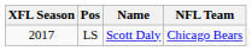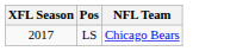- column: Name | Scott Daly
